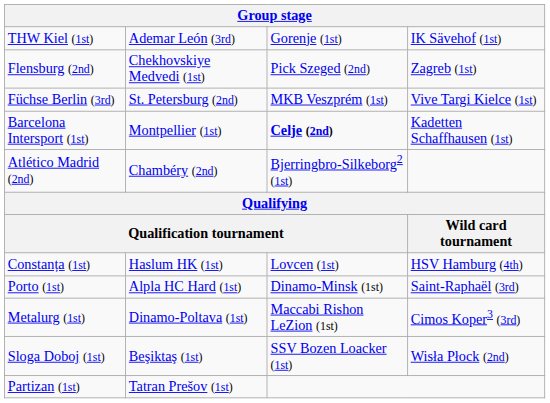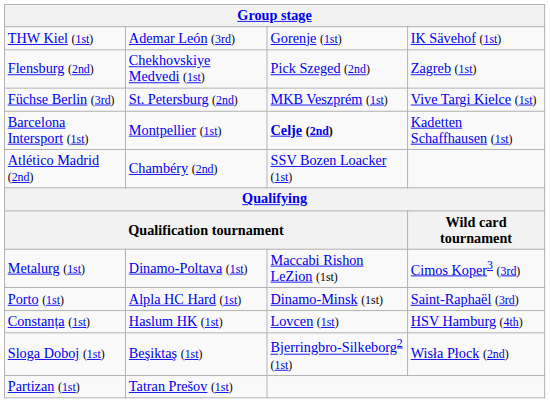Atlético Madrid (2nd) | column 3: Bjerringbro-Silkeborg2 (1st) -> SSV Bozen Loacker (1st)
rows swapped: Constanța (1st) <-> Metalurg (1st)
Sloga Doboj (1st) | column 3: SSV Bozen Loacker (1st) -> Bjerringbro-Silkeborg2 (1st)
